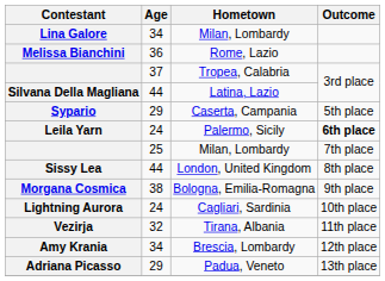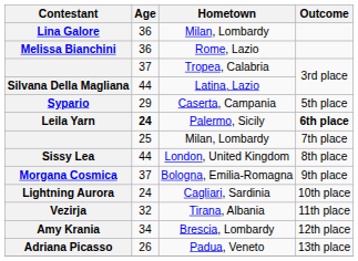Lina Galore | Age: 34 -> 36
Leila Yarn | Age: normal -> bold
Morgana Cosmica | Age: 38 -> 37
Adriana Picasso | Age: 29 -> 26
